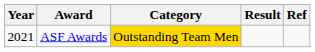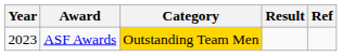ASF Awards | Year: 2021 -> 2023
